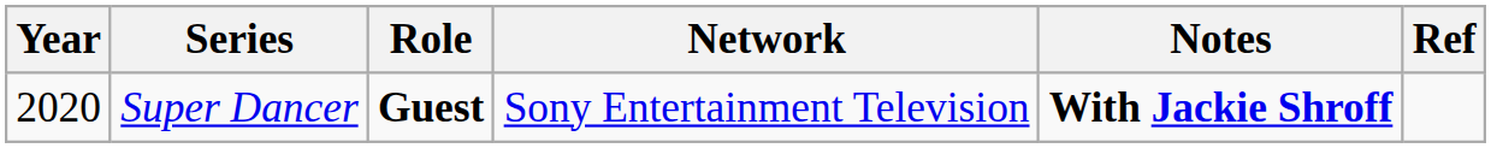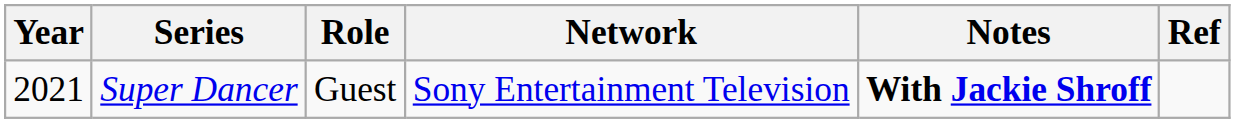Super Dancer | Year: 2020 -> 2021
Super Dancer | Role: bold -> normal
